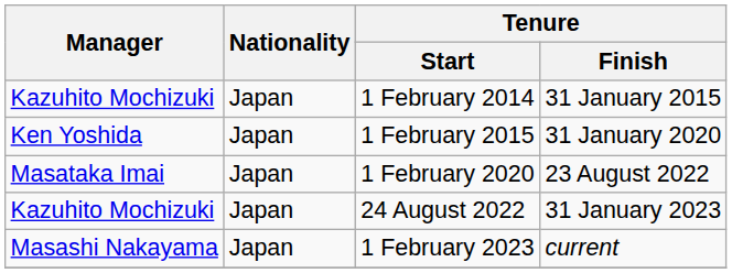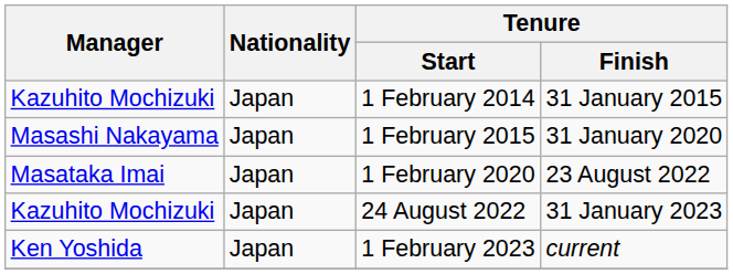1 February 2015 | Manager: Ken Yoshida -> Masashi Nakayama
1 February 2023 | Manager: Masashi Nakayama -> Ken Yoshida
